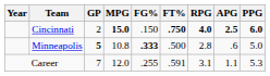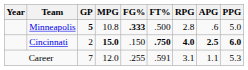rows swapped: Minneapolis <-> Cincinnati
